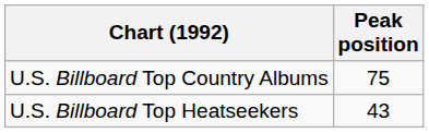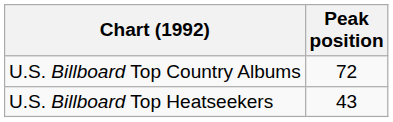U.S. Billboard Top Country Albums | Peak position: 75 -> 72
